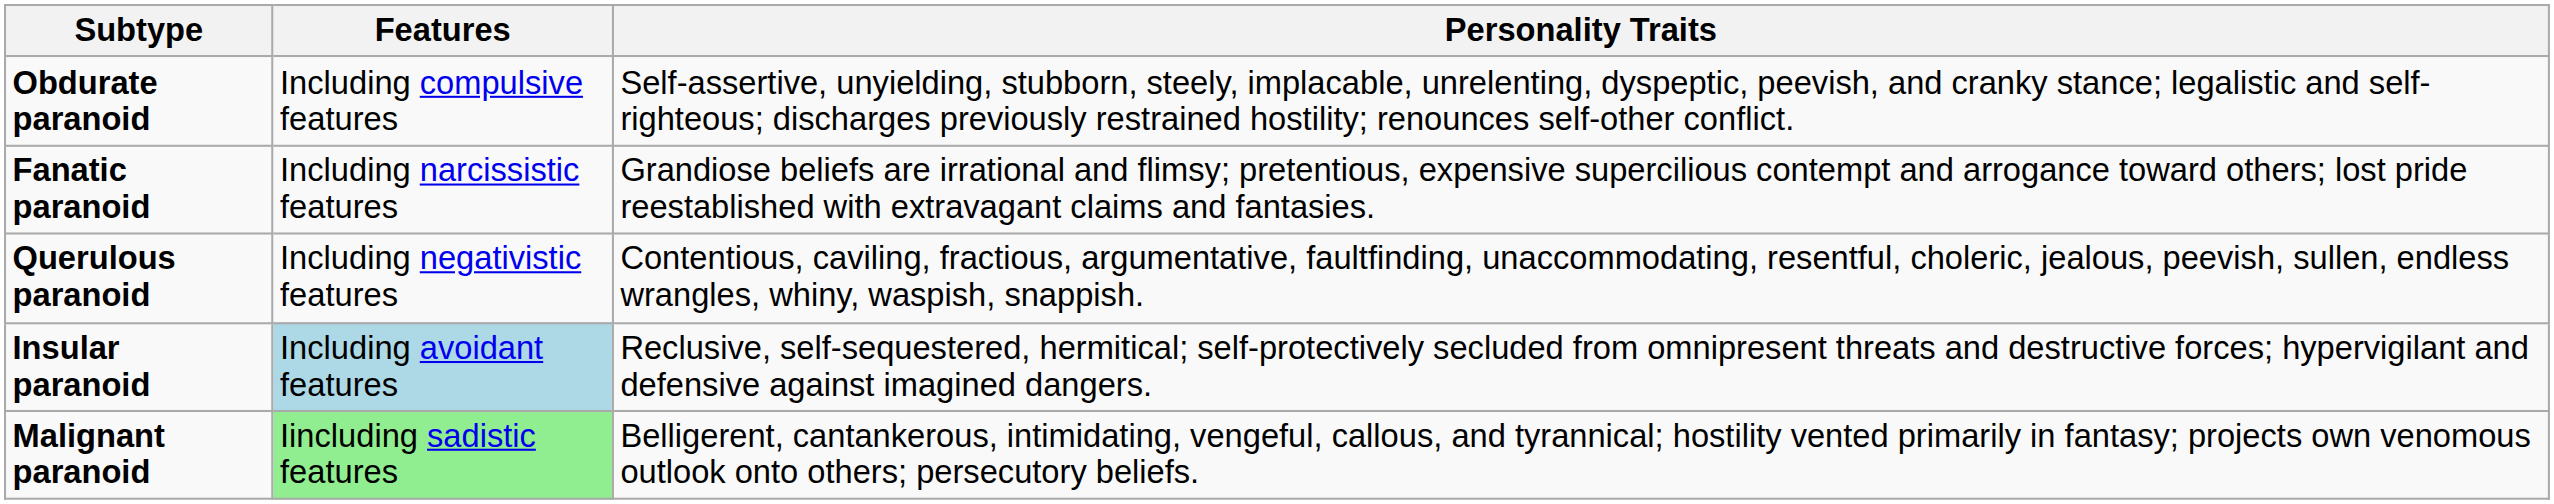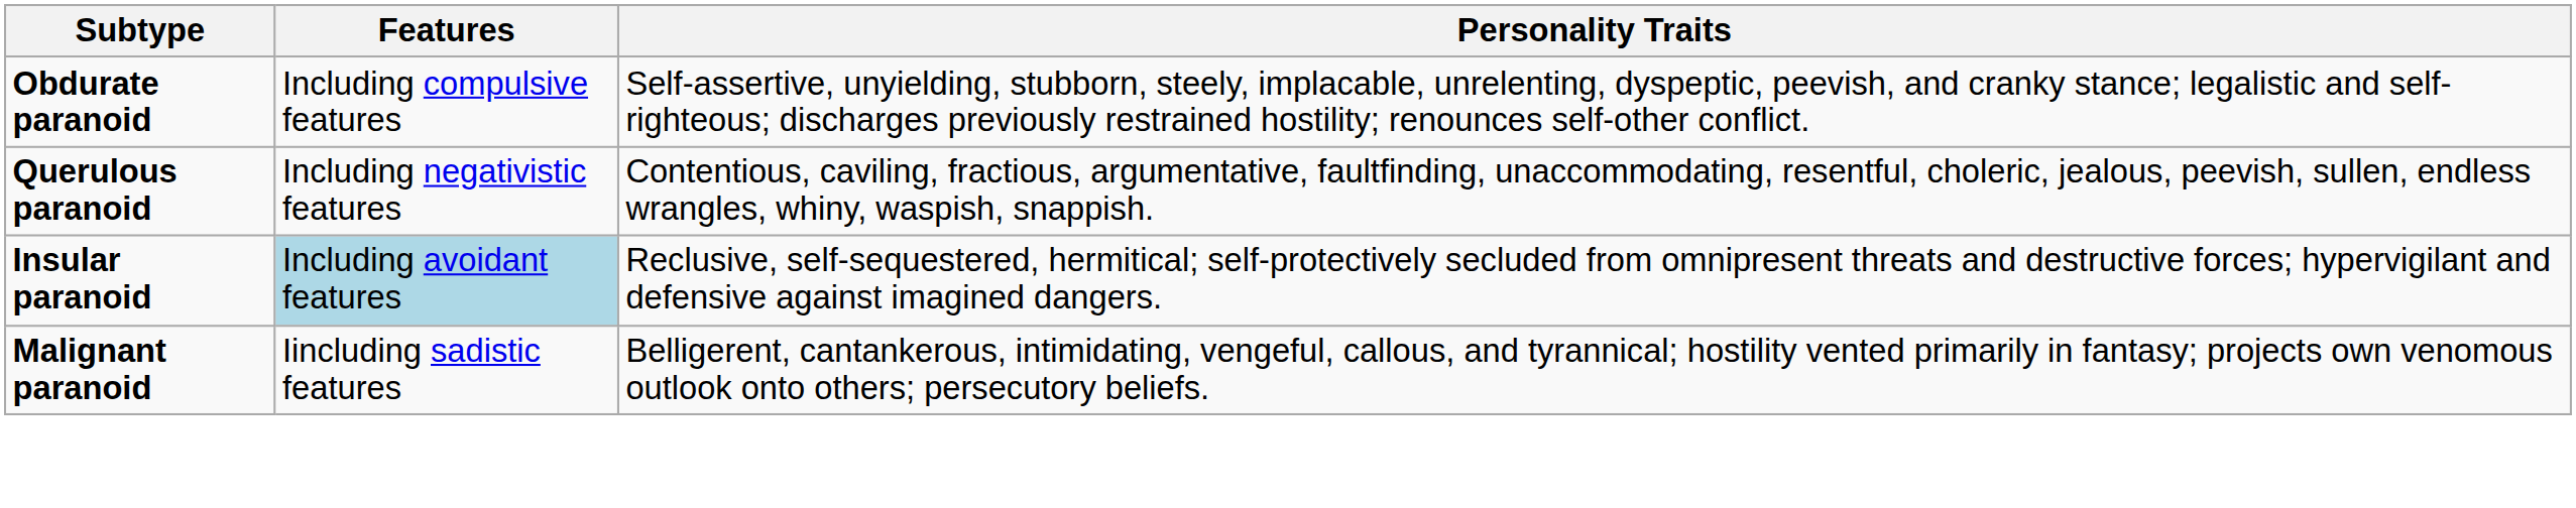- row: Fanatic paranoid | Including narcissistic features | Grandiose beliefs are irrational and flimsy; pretentious, expensive supercilious contempt and arrogance toward others; lost pride reestablished with extravagant claims and fantasies.
Malignant paranoid | Features: lightgreen background -> no background
